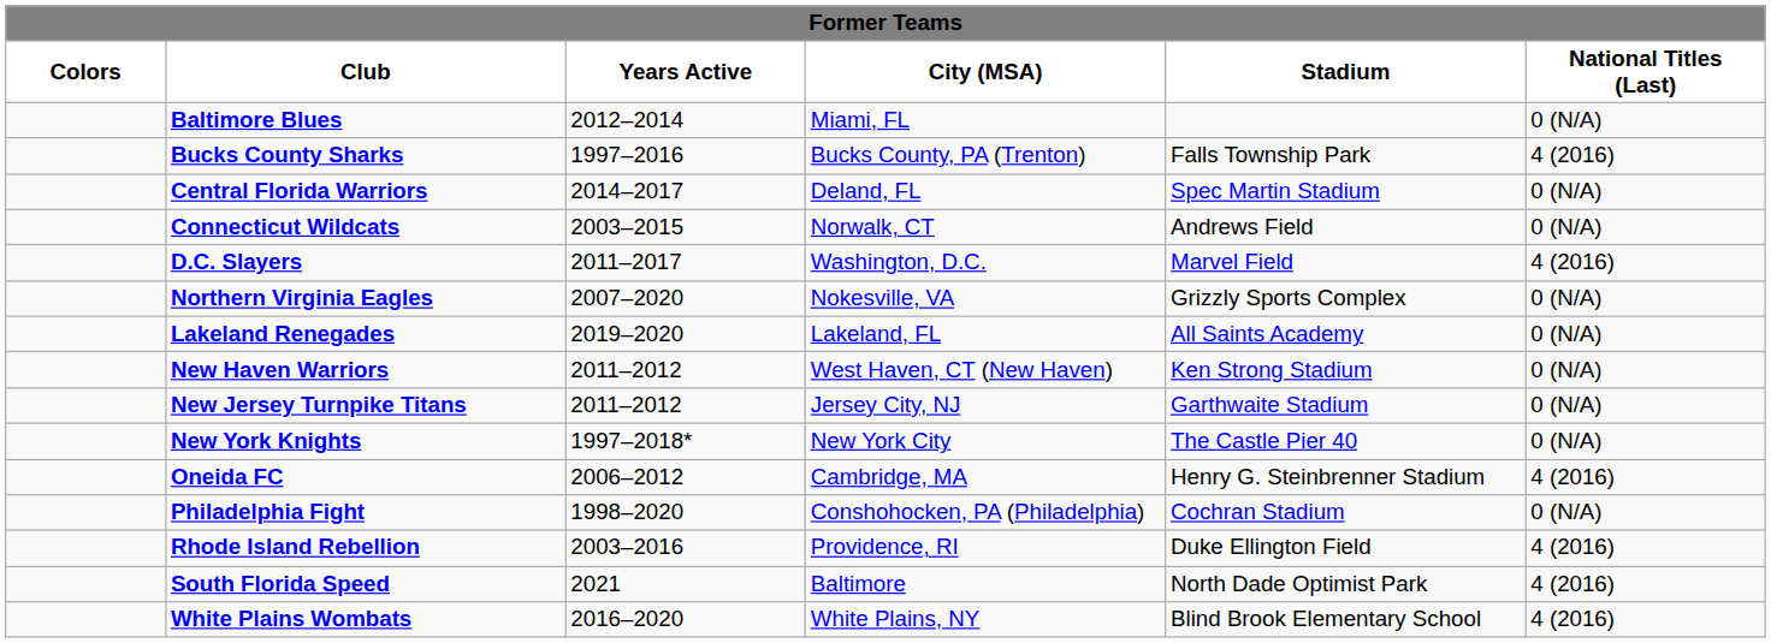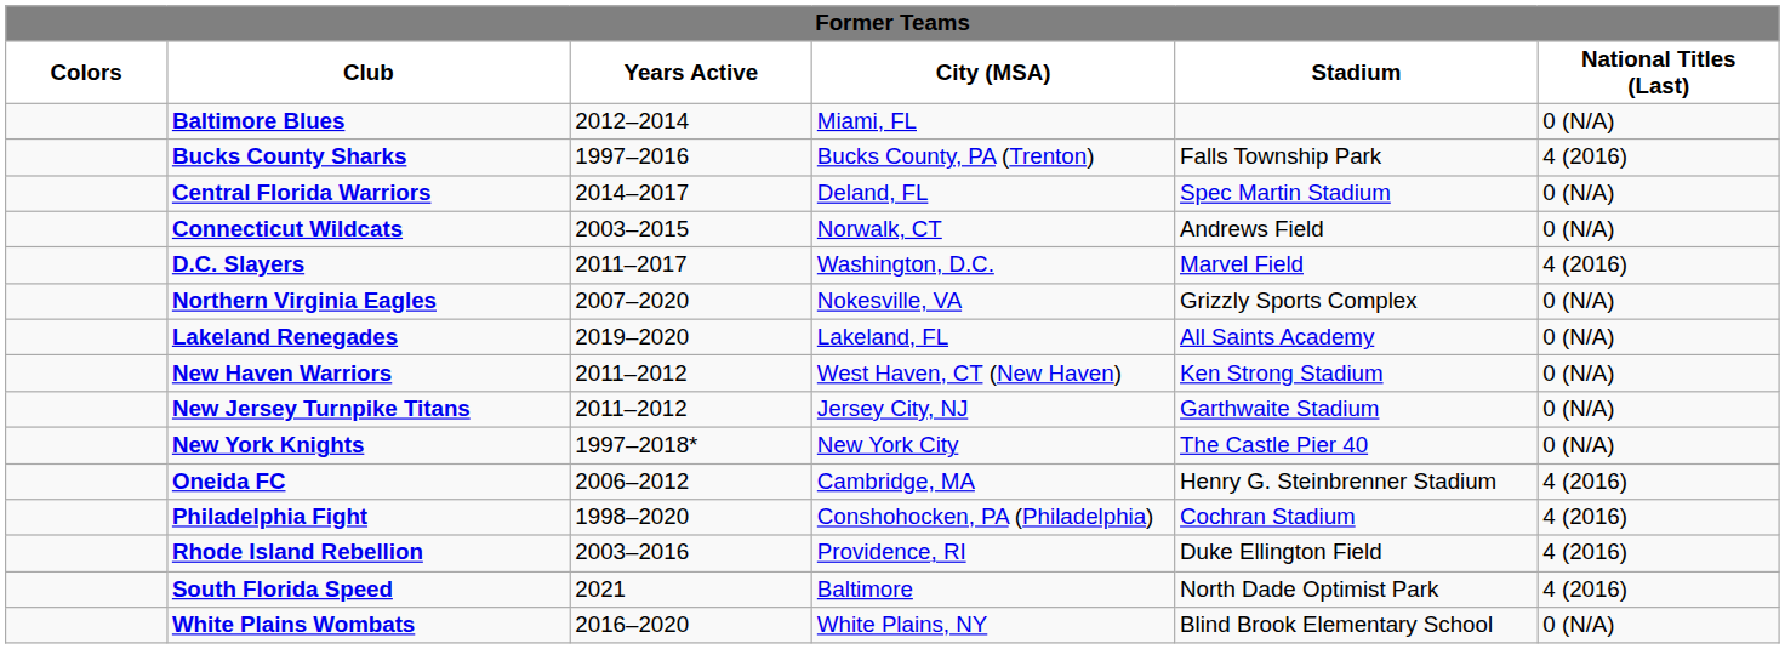Philadelphia Fight | National Titles (Last): 0 (N/A) -> 4 (2016)
White Plains Wombats | National Titles (Last): 4 (2016) -> 0 (N/A)
